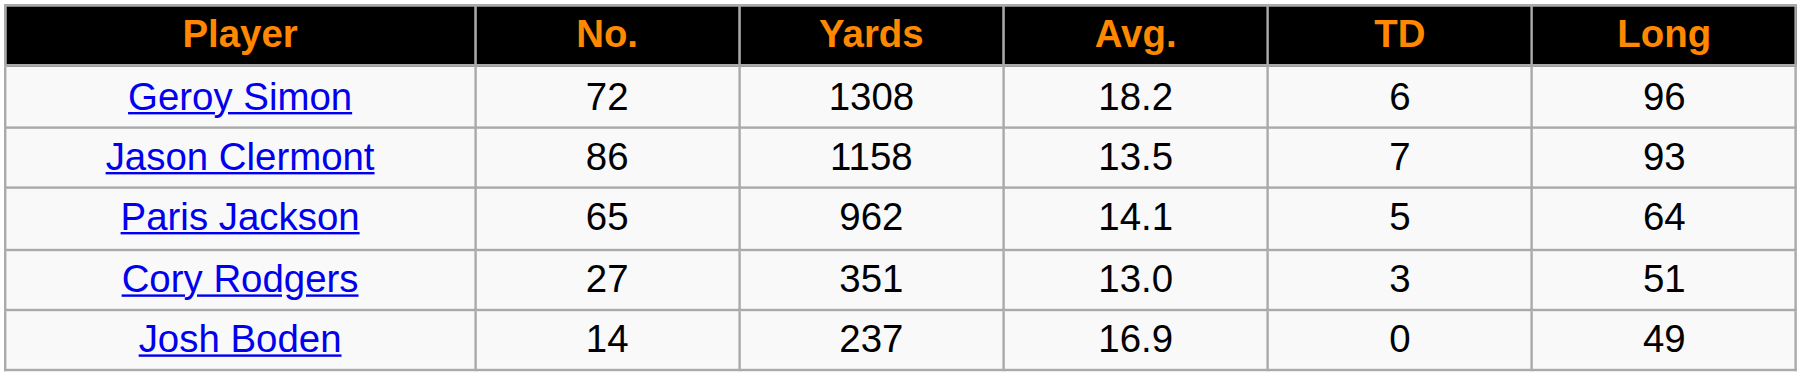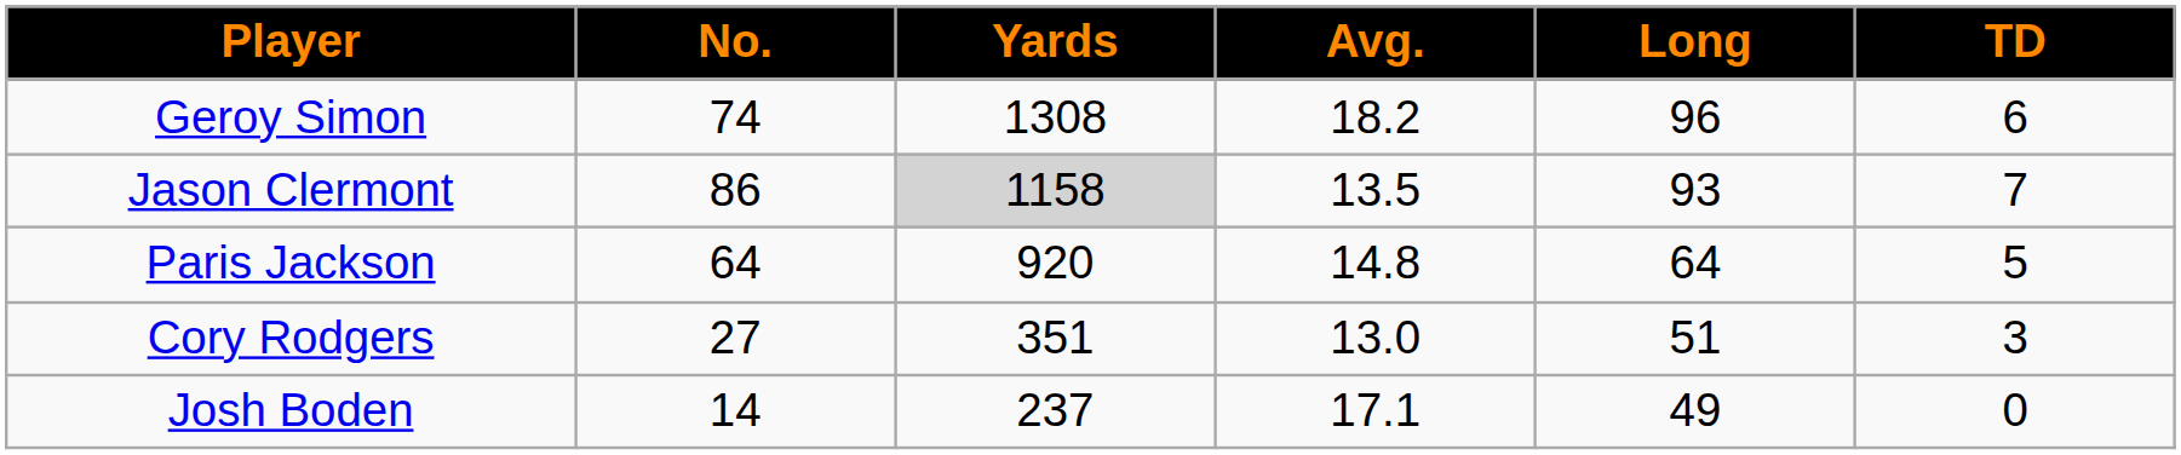columns swapped: Long <-> TD
Geroy Simon | No.: 72 -> 74
Jason Clermont | Yards: no background -> lightgrey background
Paris Jackson | No.: 65 -> 64
Paris Jackson | Yards: 962 -> 920
Paris Jackson | Avg.: 14.1 -> 14.8
Josh Boden | Avg.: 16.9 -> 17.1
